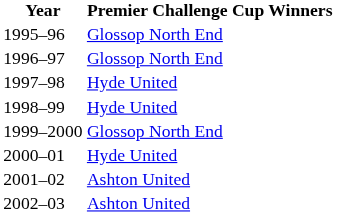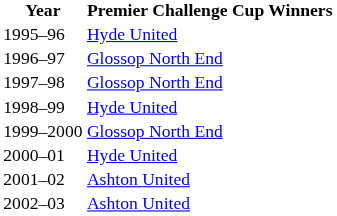1995–96 | Premier Challenge Cup Winners: Glossop North End -> Hyde United
1997–98 | Premier Challenge Cup Winners: Hyde United -> Glossop North End
